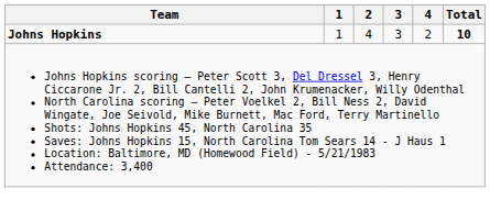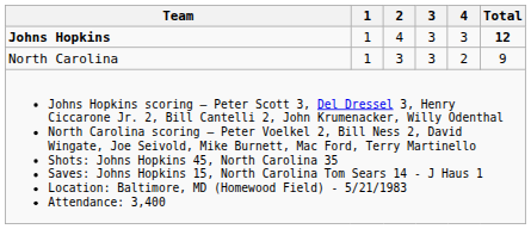Johns Hopkins | 4: 2 -> 3
Johns Hopkins | Total: 10 -> 12
+ row: North Carolina | 1 | 3 | 3 | 2 | 9
